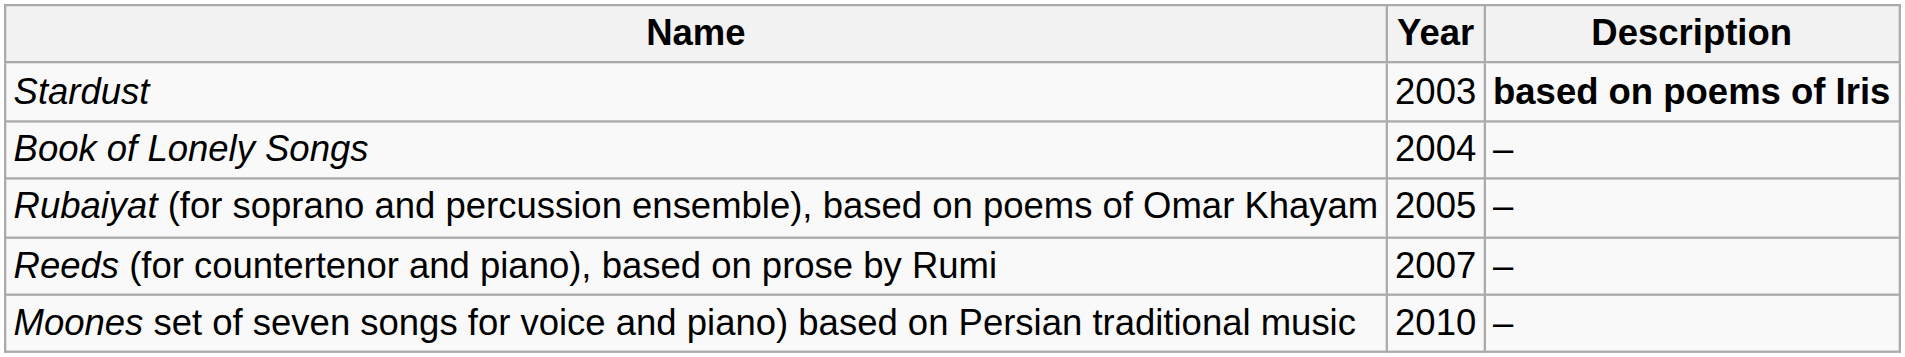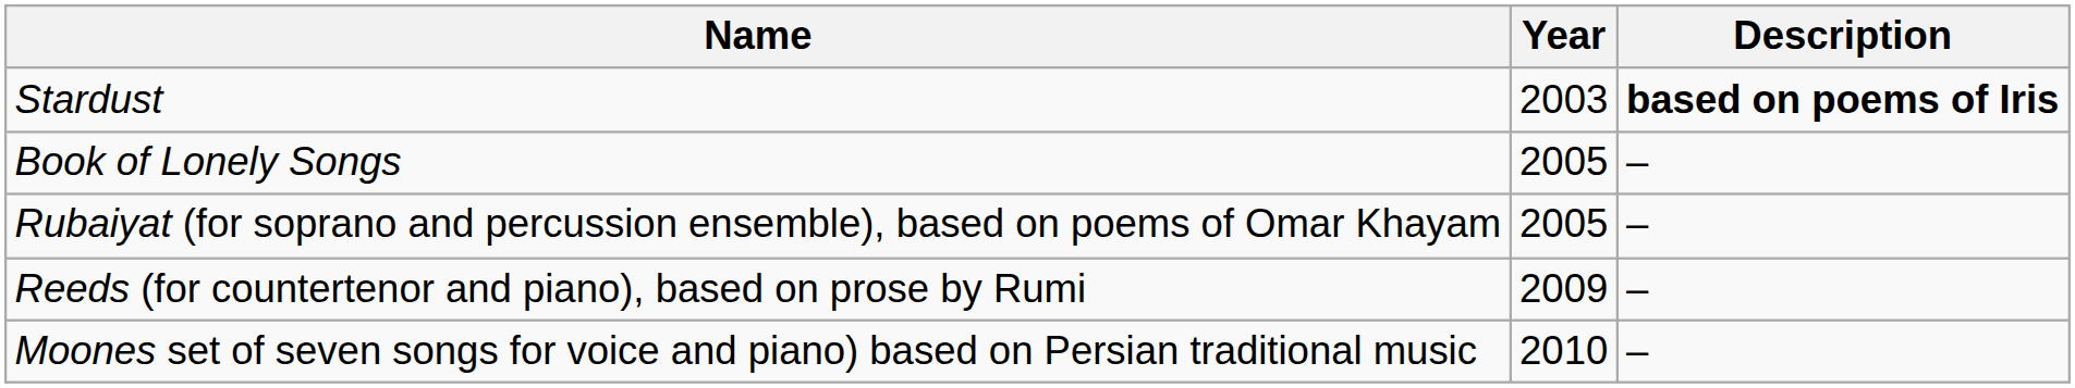Book of Lonely Songs | Year: 2004 -> 2005
Reeds (for countertenor and piano), based on prose by Rumi | Year: 2007 -> 2009
